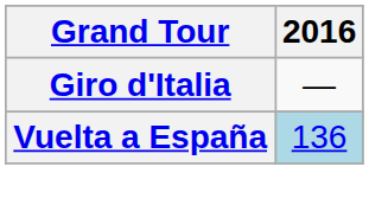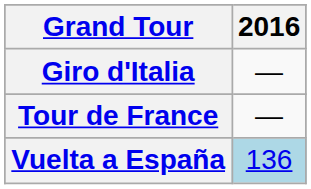+ row: Tour de France | —
